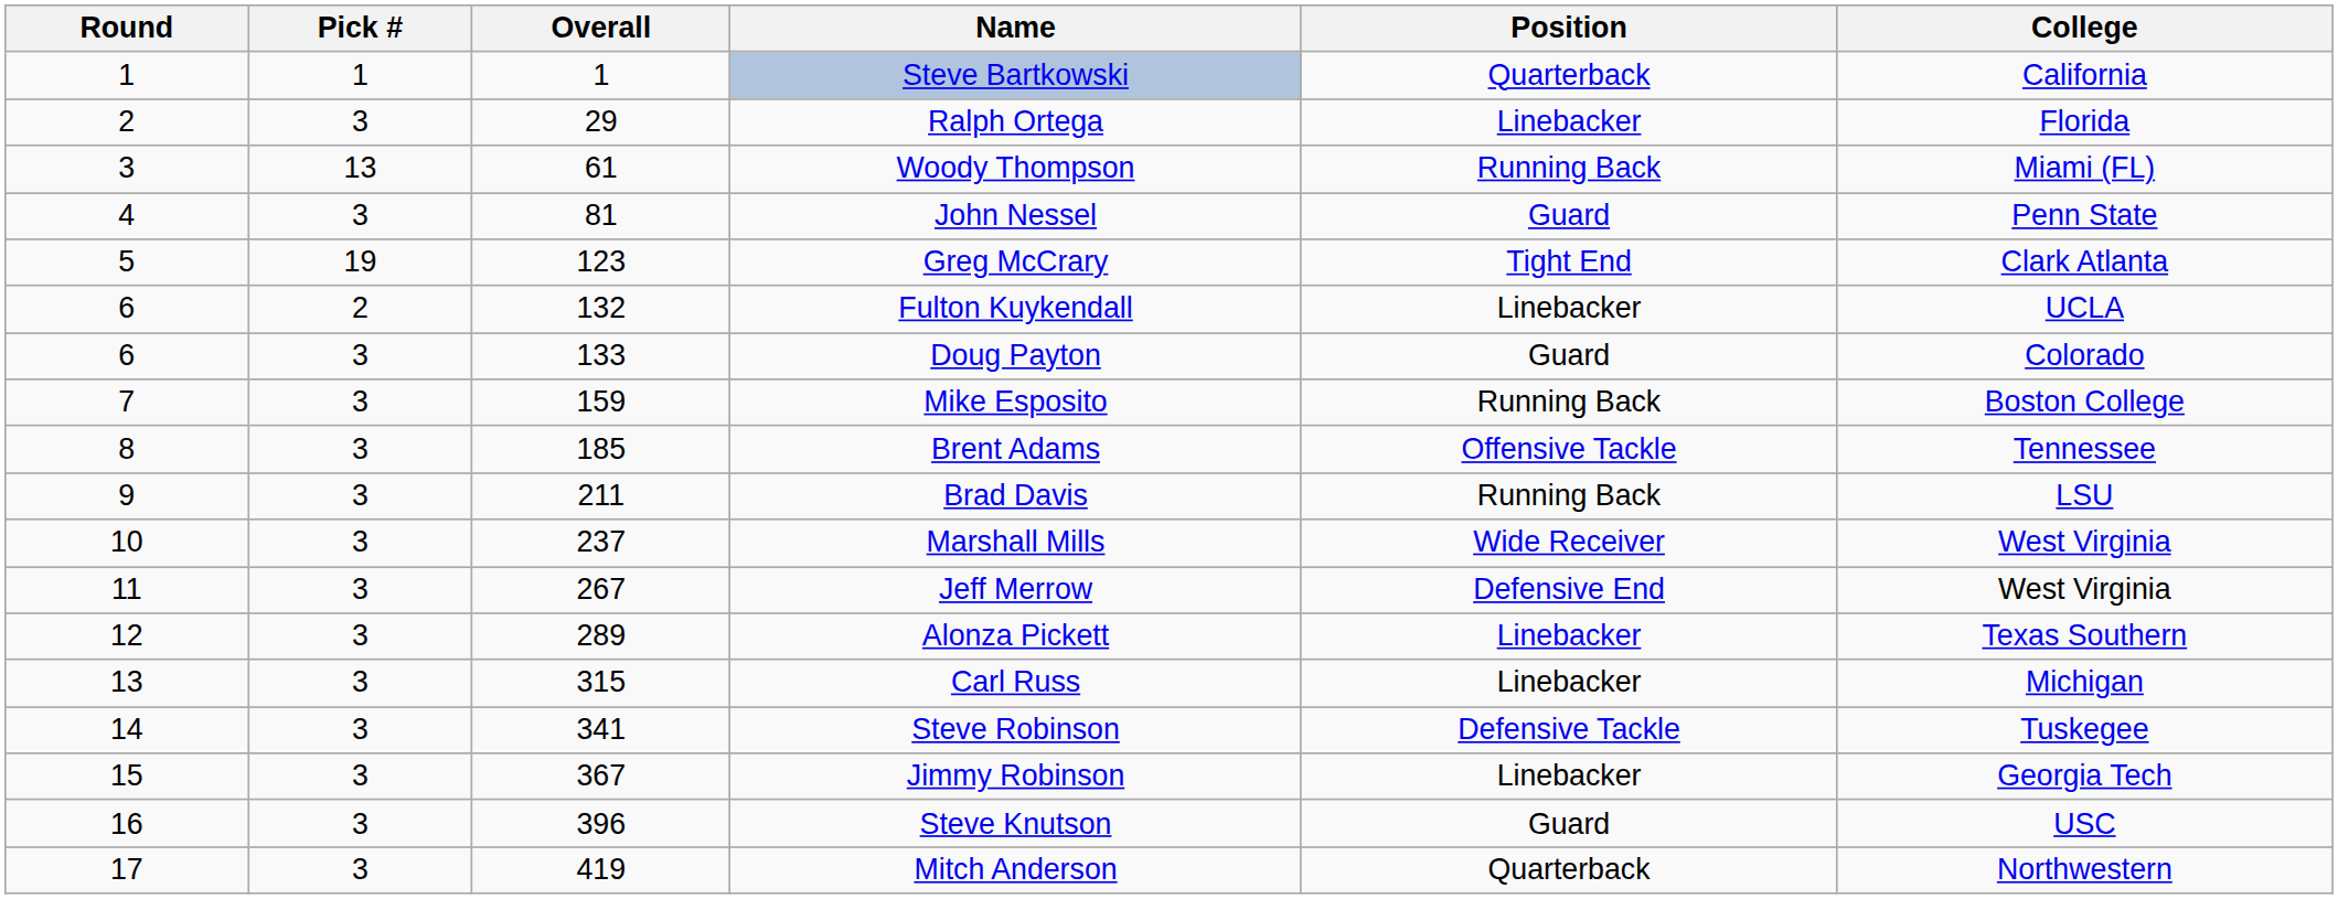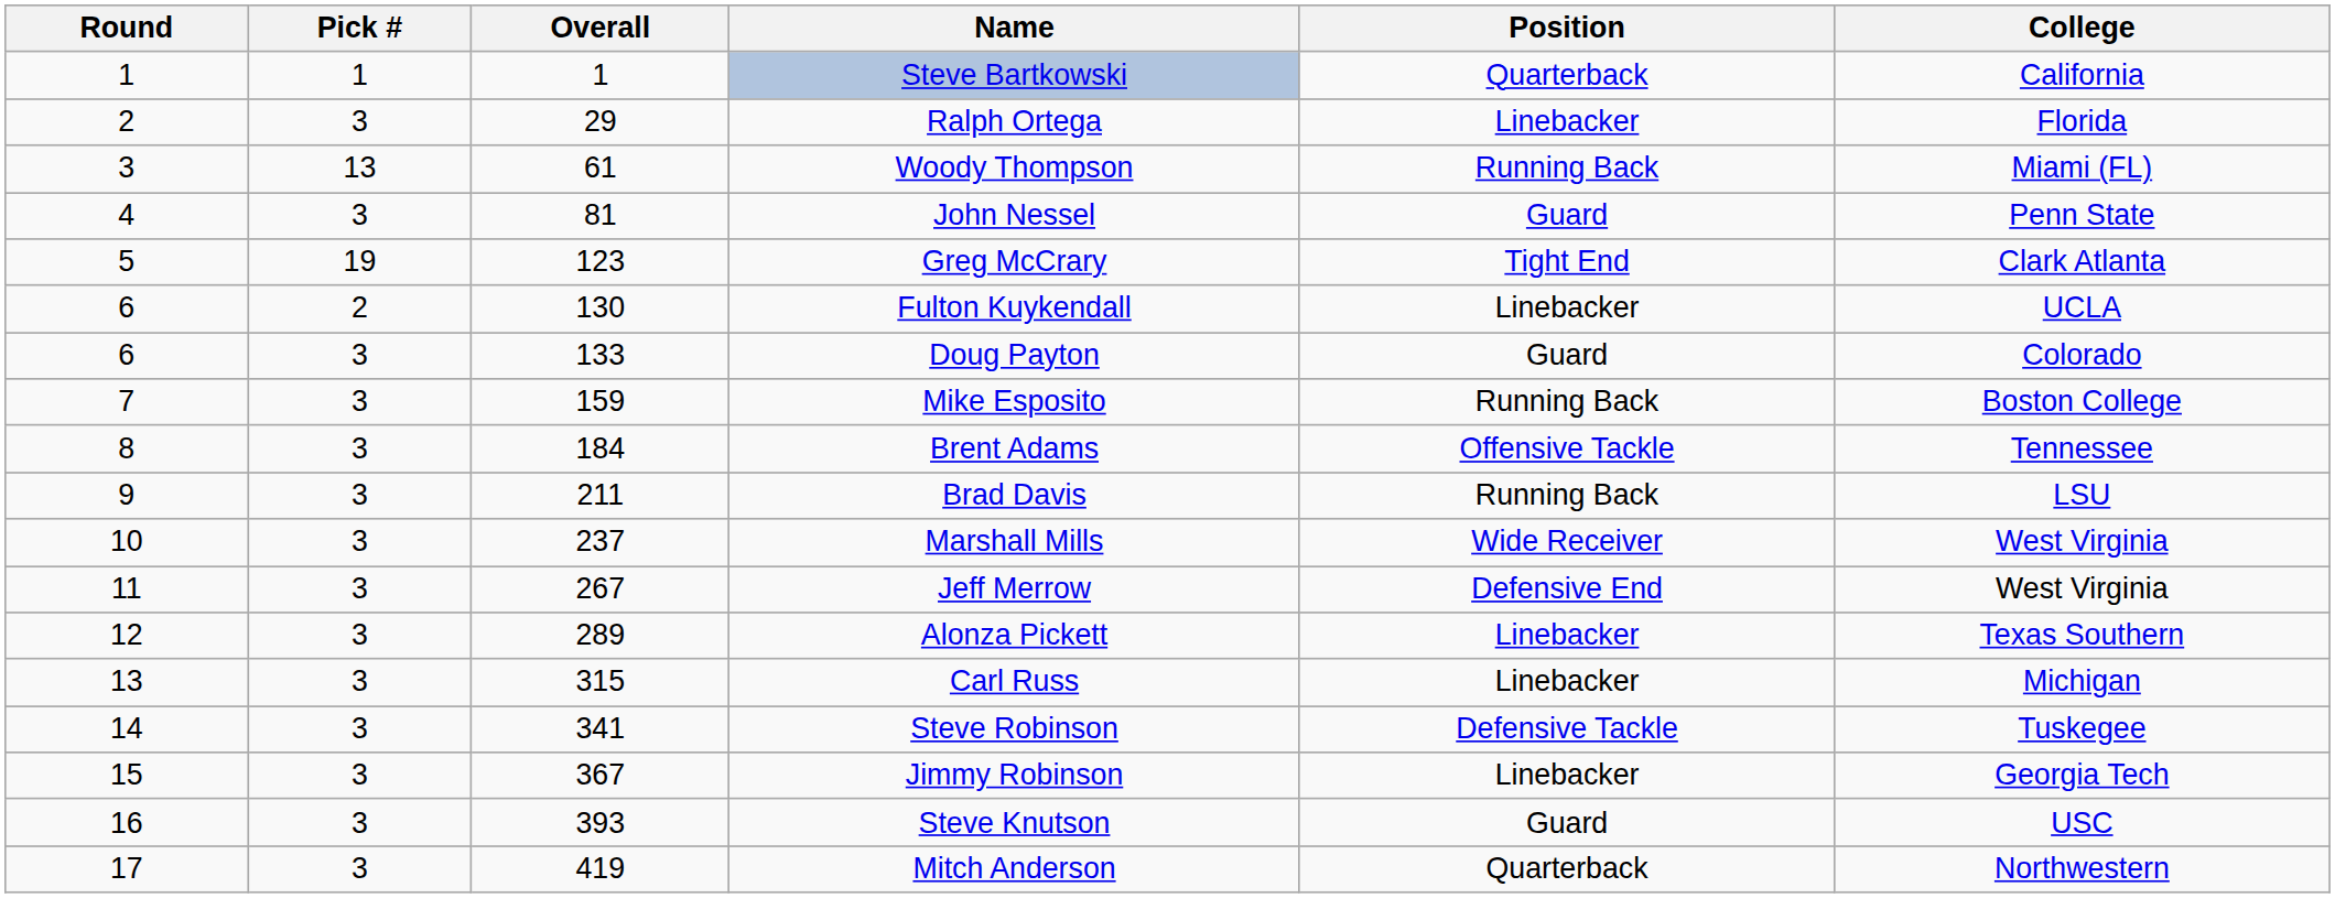Fulton Kuykendall | Overall: 132 -> 130
Brent Adams | Overall: 185 -> 184
Steve Knutson | Overall: 396 -> 393
